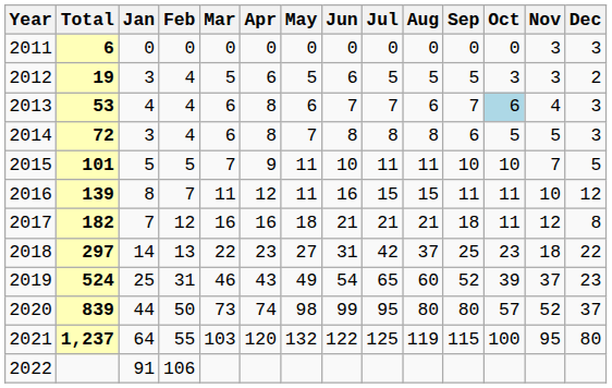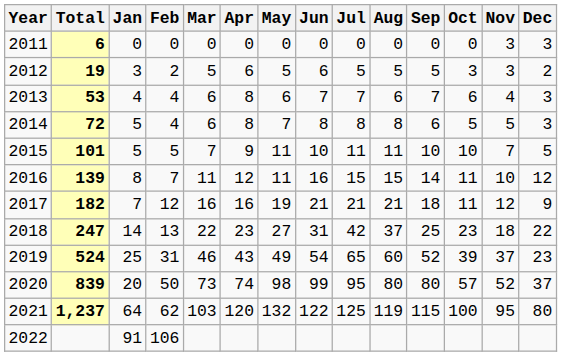2012 | Feb: 4 -> 2
2013 | Oct: lightblue background -> no background
2014 | Jan: 3 -> 5
2016 | Sep: 11 -> 14
2017 | May: 18 -> 19
2017 | Dec: 8 -> 9
2018 | Total: 297 -> 247
2020 | Jan: 44 -> 20
2021 | Feb: 55 -> 62
